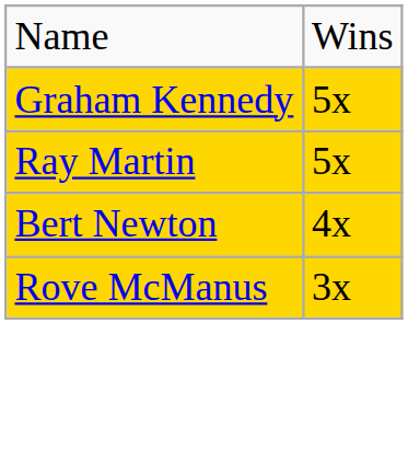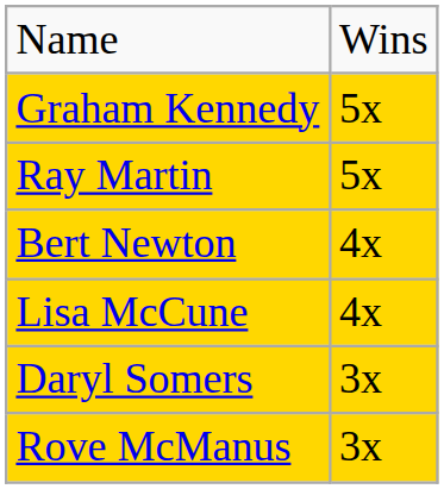+ row: Lisa McCune | 4x
+ row: Daryl Somers | 3x
